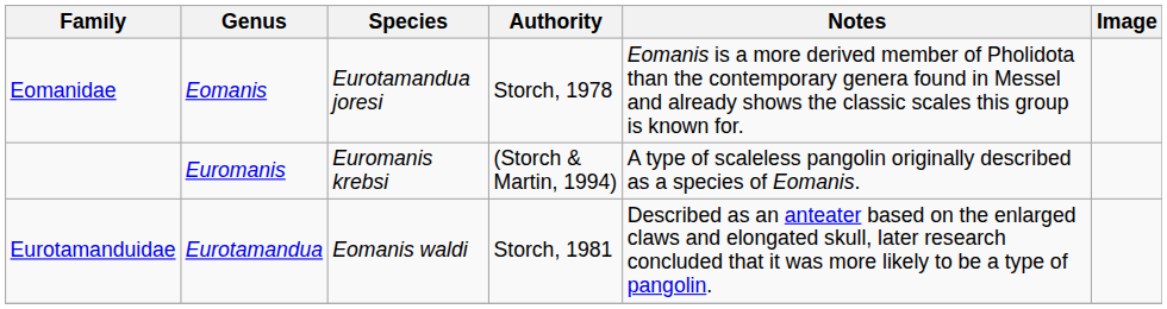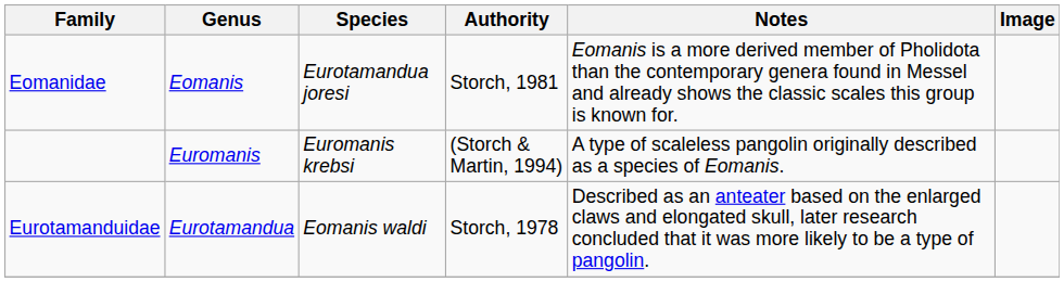Eomanidae | Authority: Storch, 1978 -> Storch, 1981
Eurotamanduidae | Authority: Storch, 1981 -> Storch, 1978
